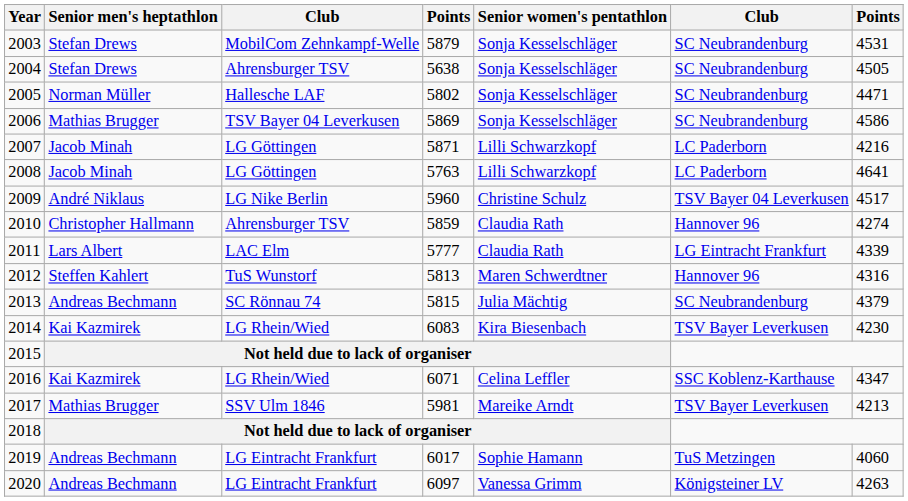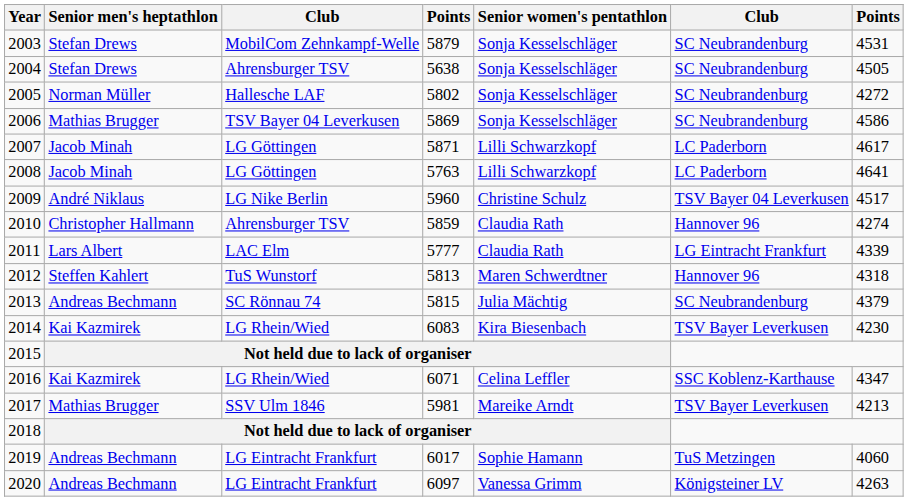2005 | column 7: 4471 -> 4272
2007 | column 7: 4216 -> 4617
2012 | column 7: 4316 -> 4318
